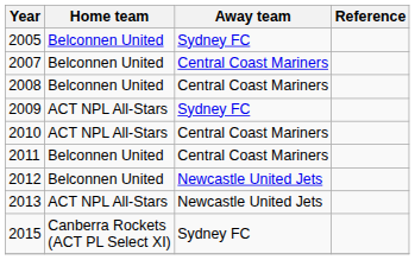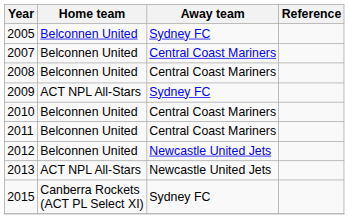2010 | Home team: ACT NPL All-Stars -> Belconnen United
